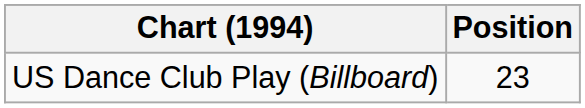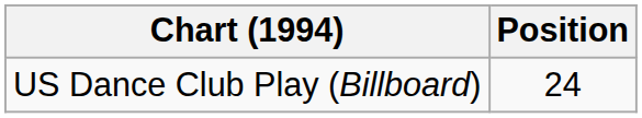US Dance Club Play (Billboard) | Position: 23 -> 24
